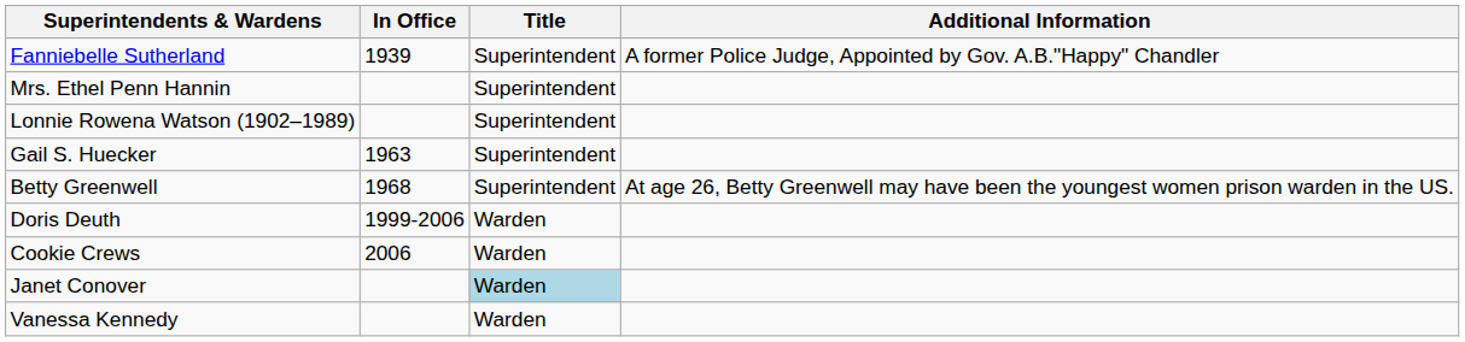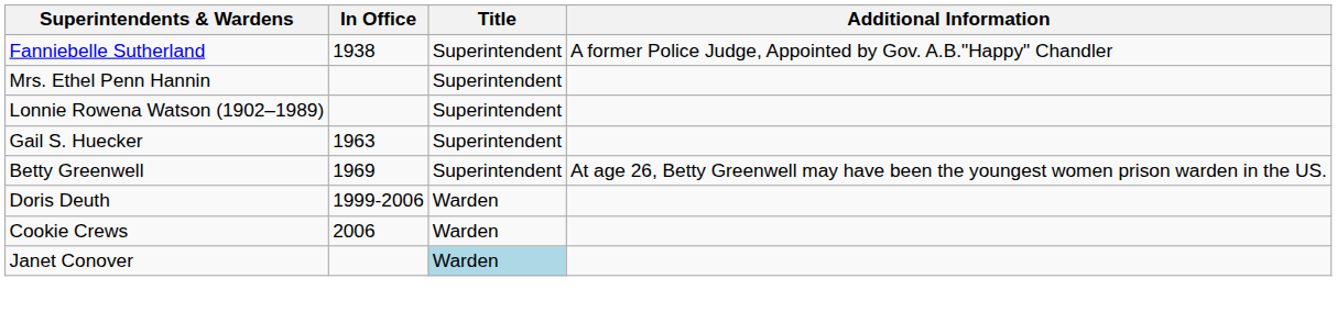Fanniebelle Sutherland | In Office: 1939 -> 1938
Betty Greenwell | In Office: 1968 -> 1969
- row: Vanessa Kennedy | Warden
